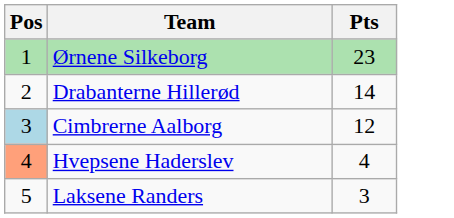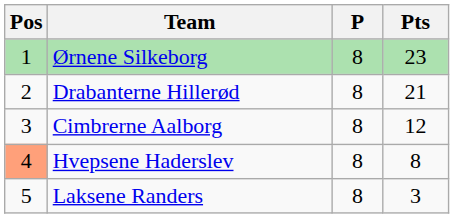+ column: P | 8 | 8 | 8 | 8 | 8
Drabanterne Hillerød | Pts: 14 -> 21
Cimbrerne Aalborg | Pos: lightblue background -> no background
Hvepsene Haderslev | Pts: 4 -> 8
